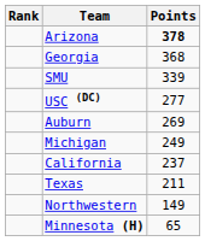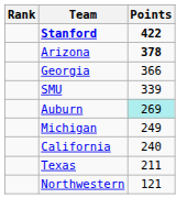+ row: Stanford | 422
Georgia | Points: 368 -> 366
- row: USC (DC) | 277
Auburn | Points: no background -> paleturquoise background
California | Points: 237 -> 240
Northwestern | Points: 149 -> 121
- row: Minnesota (H) | 65
